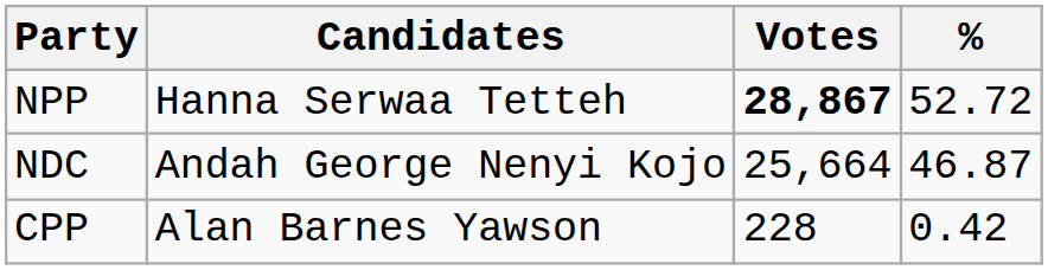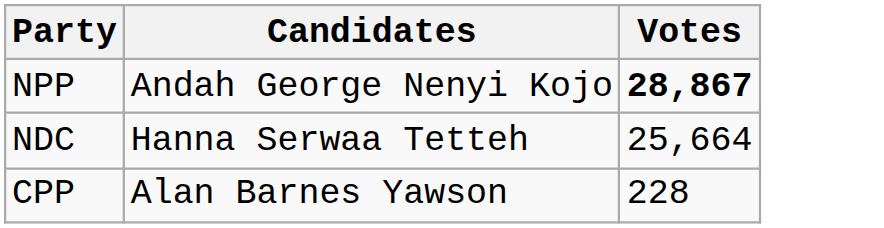- column: % | 52.72 | 46.87 | 0.42
NPP | Candidates: Hanna Serwaa Tetteh -> Andah George Nenyi Kojo
NDC | Candidates: Andah George Nenyi Kojo -> Hanna Serwaa Tetteh
